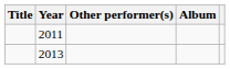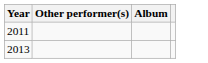- column: Title
